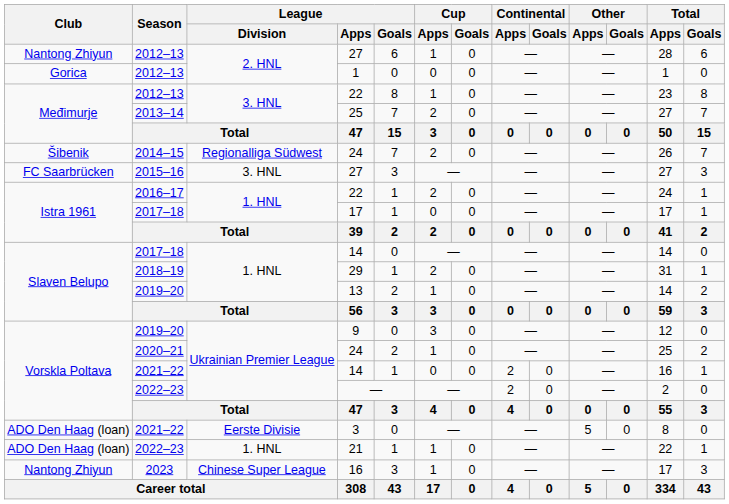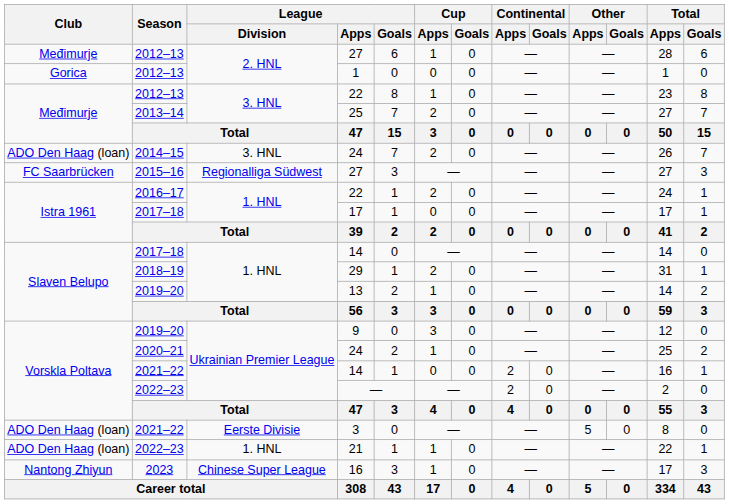2012–13 / 27 | Club: Nantong Zhiyun -> Međimurje
2014–15 / 24 | Club: Šibenik -> ADO Den Haag (loan)
2014–15 / 24 | League / Division: Regionalliga Südwest -> 3. HNL
2015–16 / 27 | League / Division: 3. HNL -> Regionalliga Südwest
